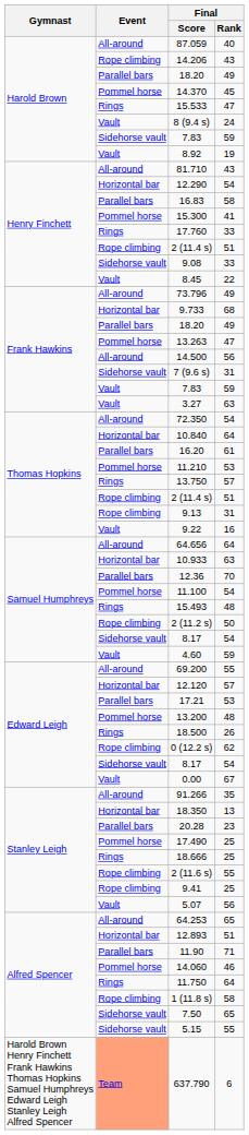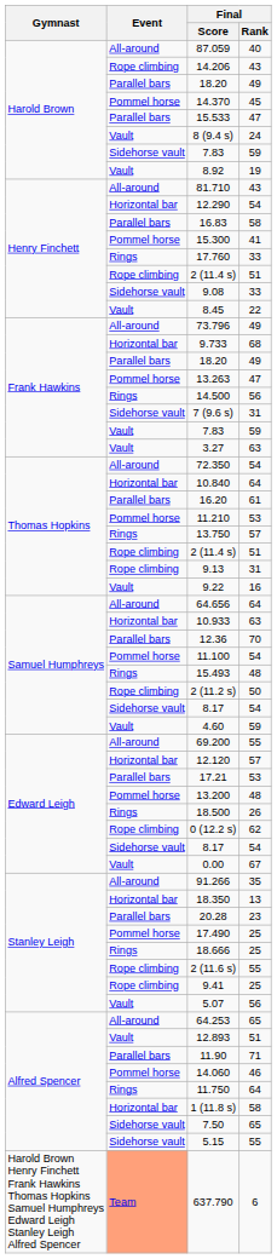15.533 | Event: Rings -> Parallel bars
14.500 | Event: All-around -> Rings
12.893 | Event: Horizontal bar -> Vault
1 (11.8 s) | Event: Rope climbing -> Horizontal bar
